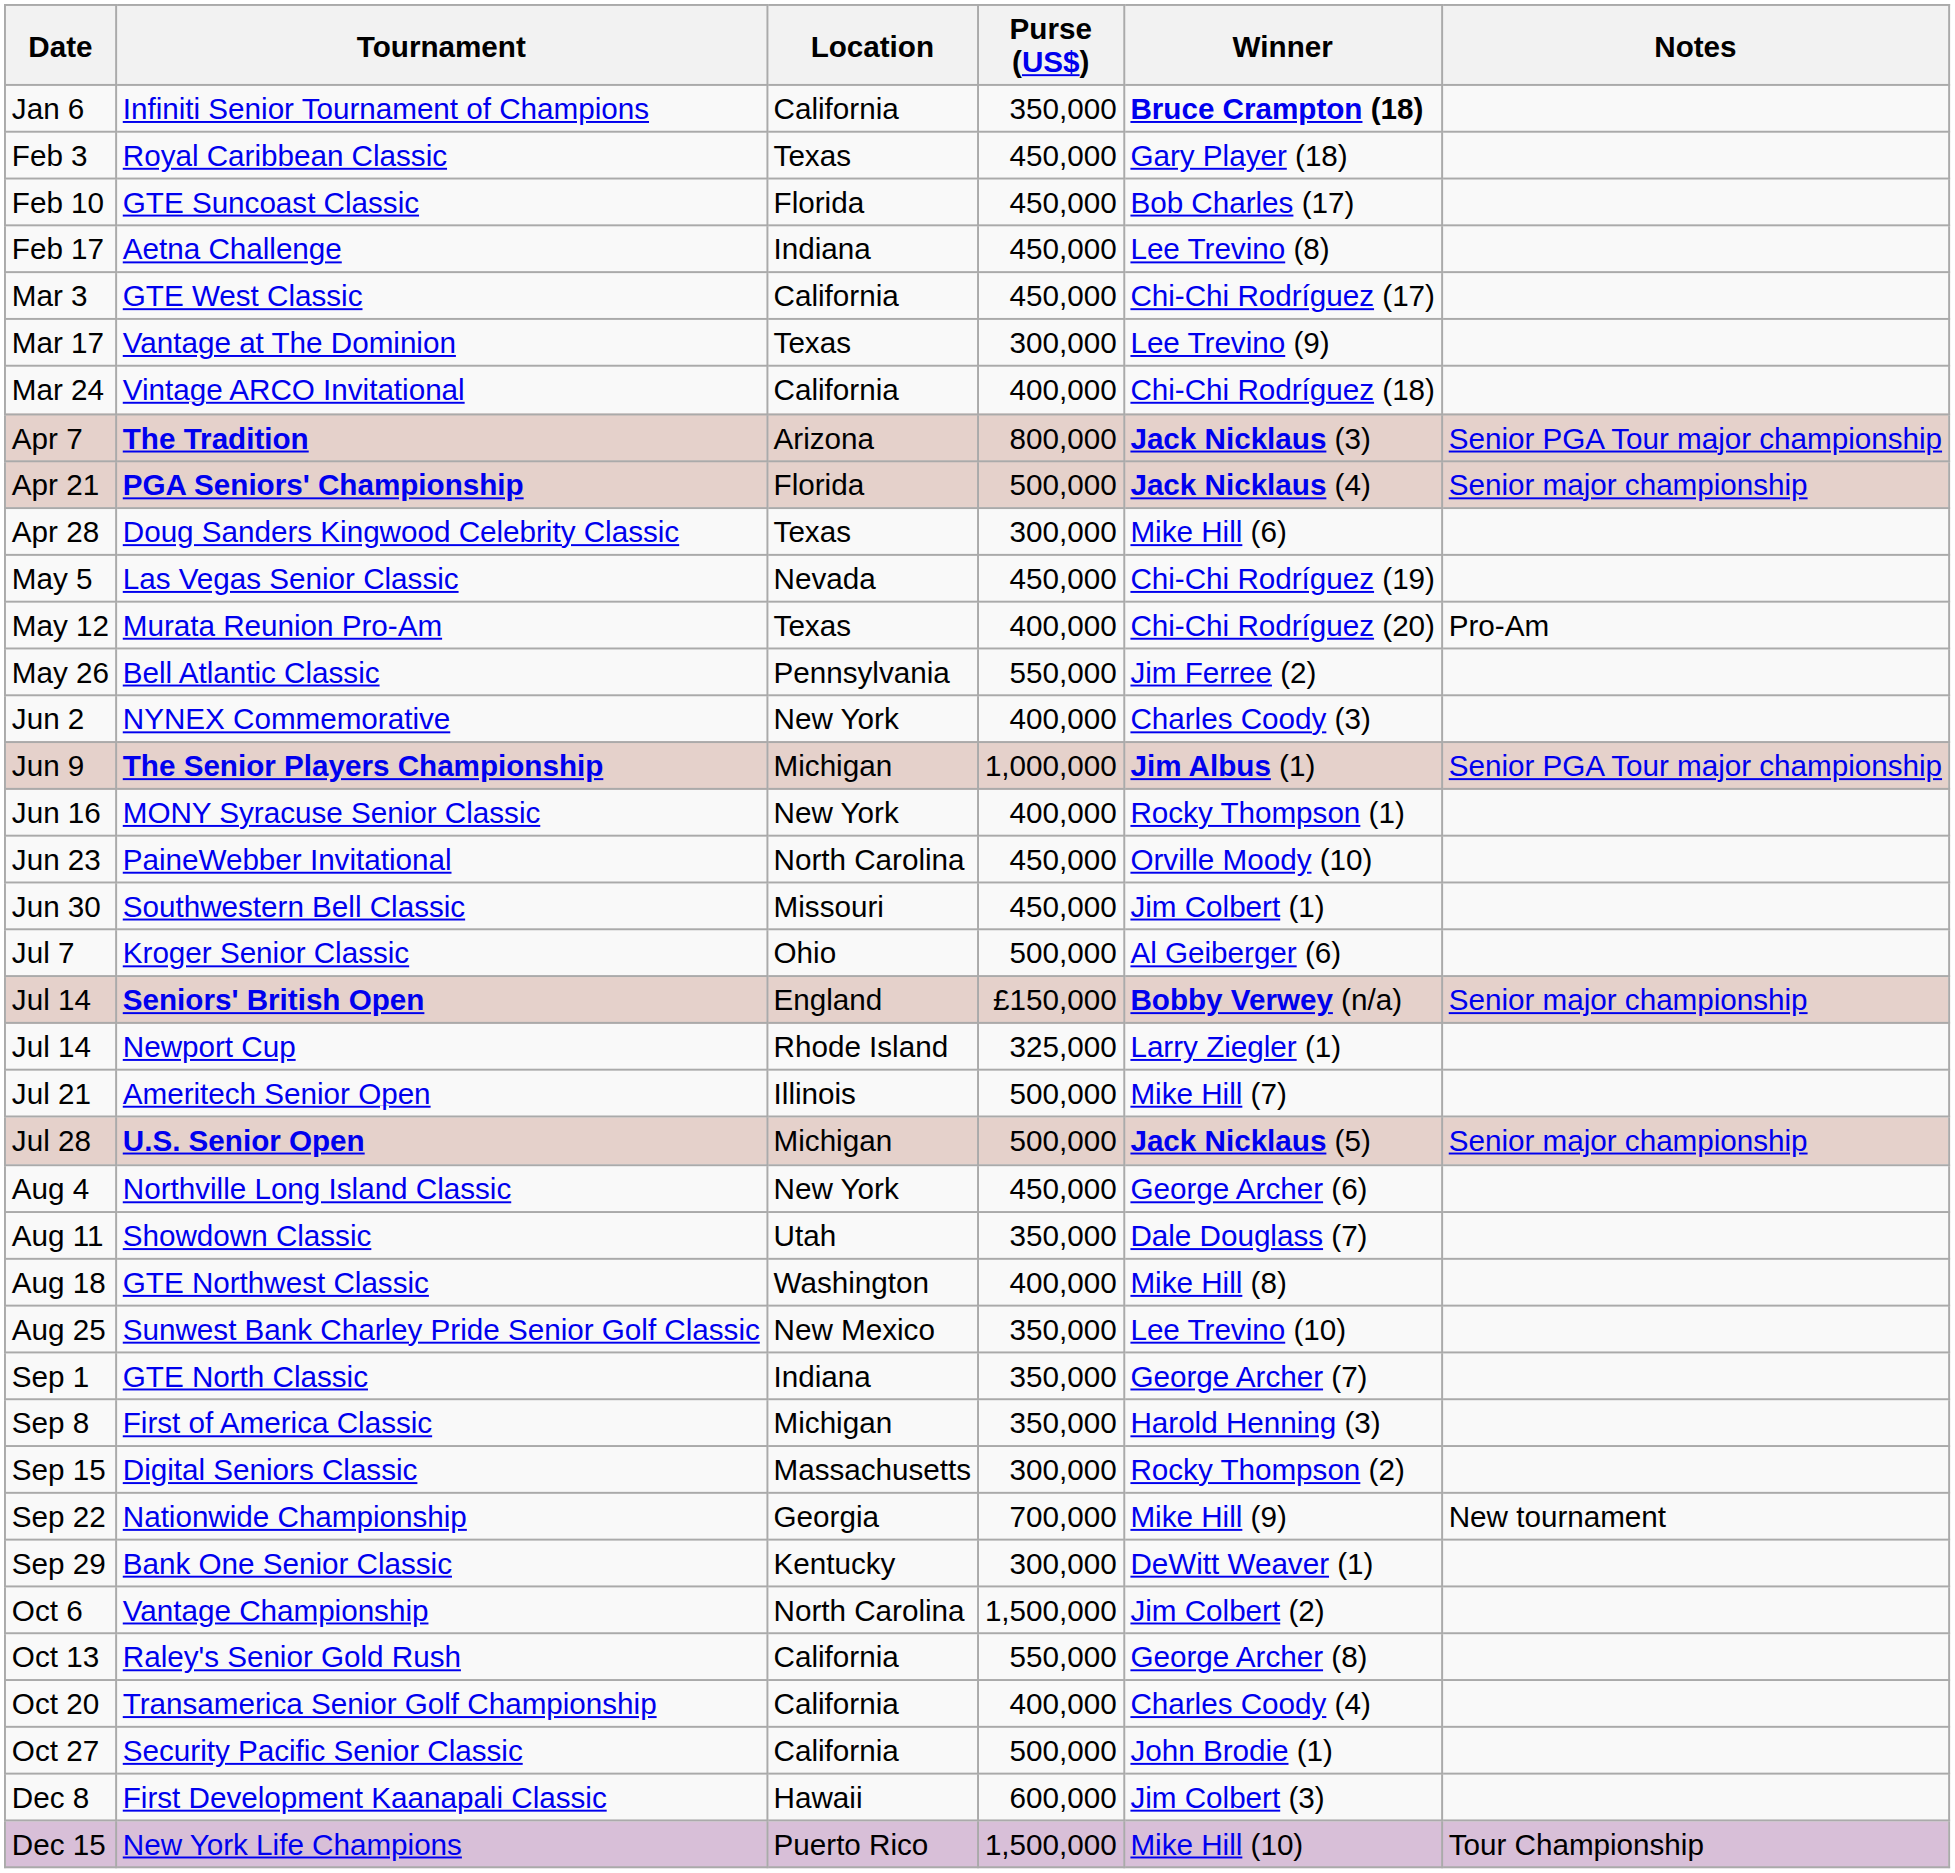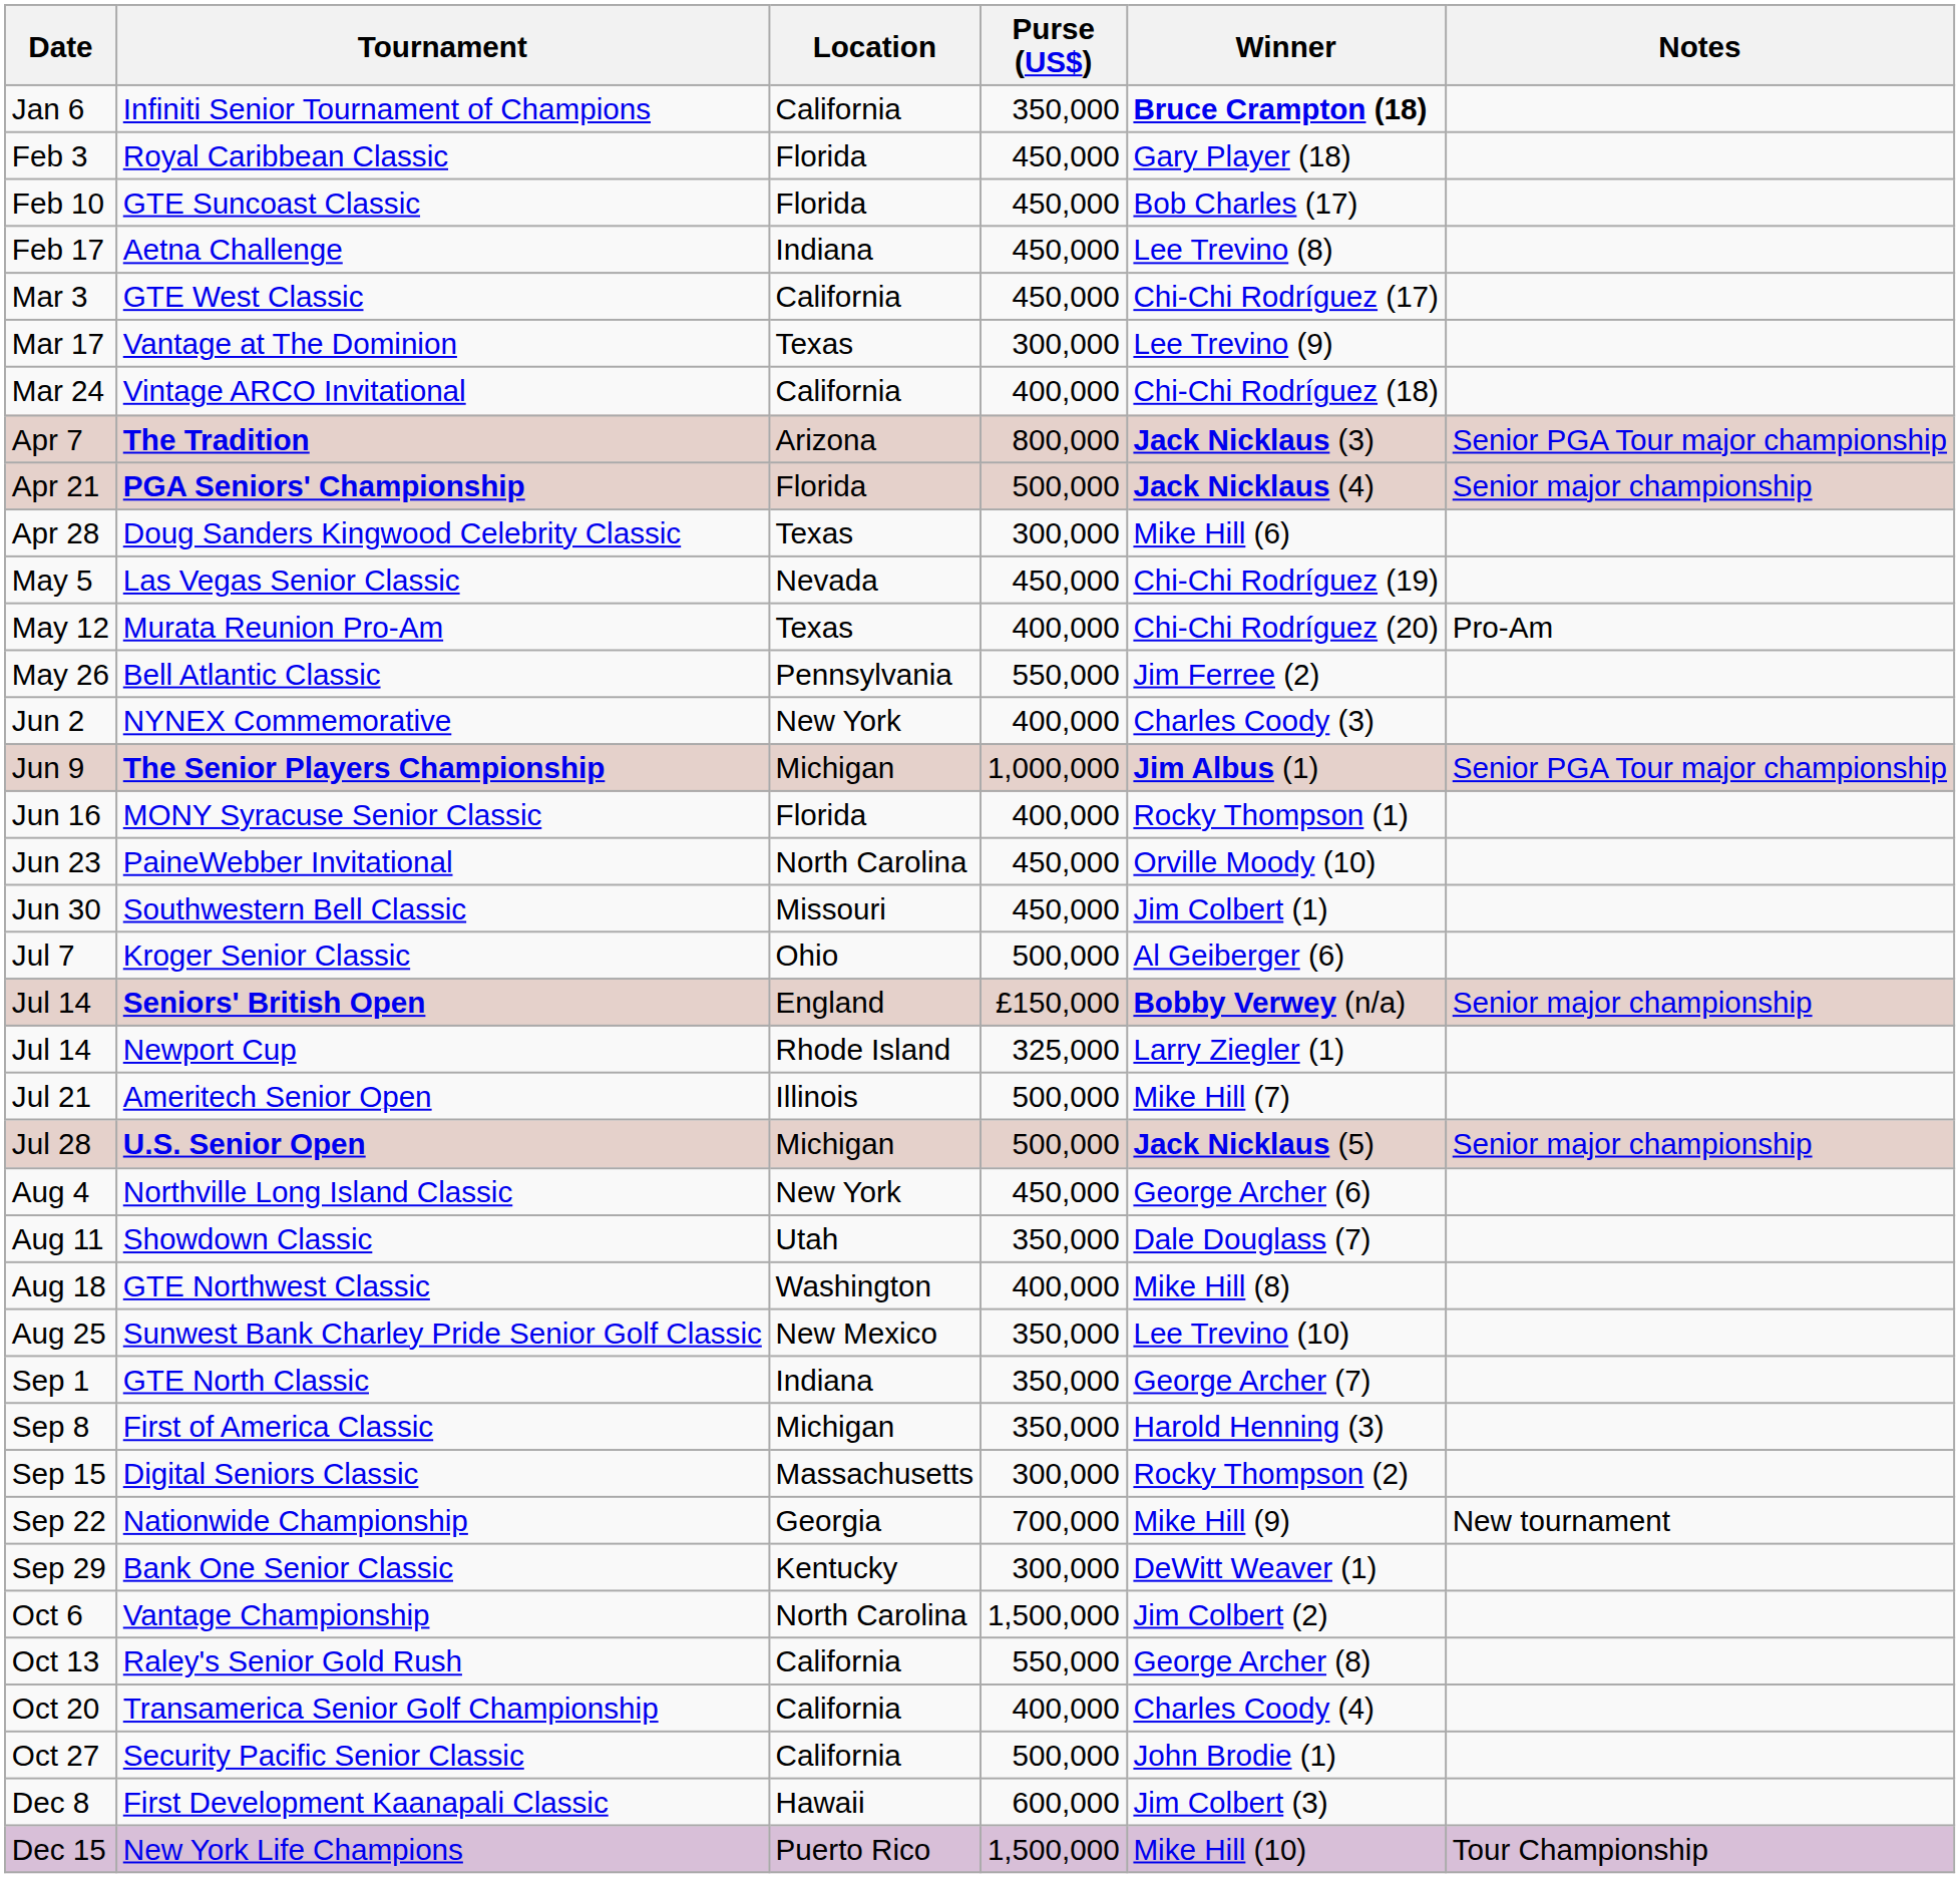Royal Caribbean Classic | Location: Texas -> Florida
MONY Syracuse Senior Classic | Location: New York -> Florida
